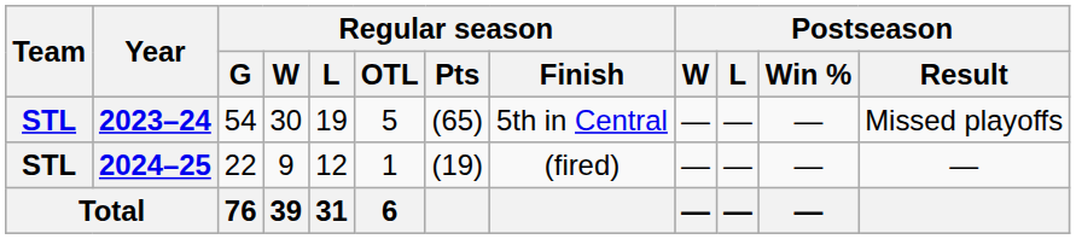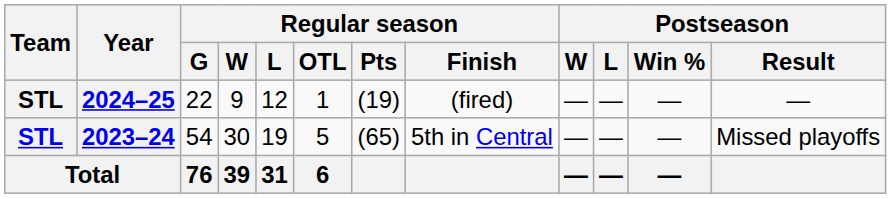rows swapped: 2023–24 <-> 2024–25
